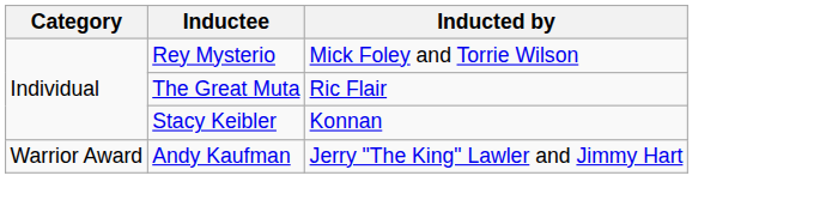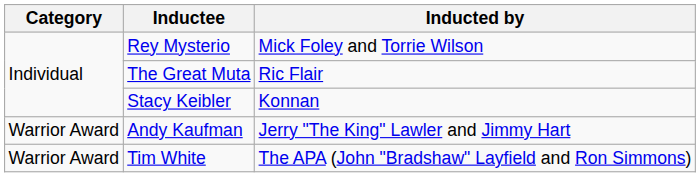+ row: Warrior Award | Tim White | The APA (John "Bradshaw" Layfield and Ron Simmons)
